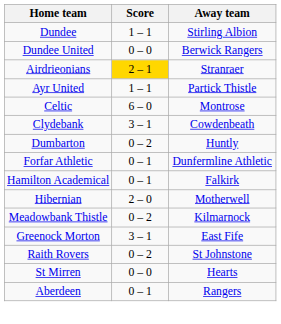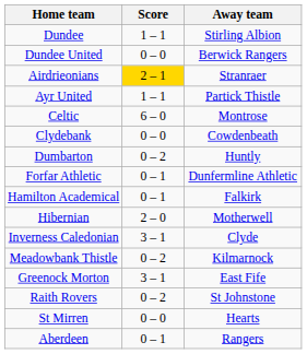Clydebank | Score: 3 – 1 -> 0 – 0
+ row: Inverness Caledonian | 3 – 1 | Clyde
